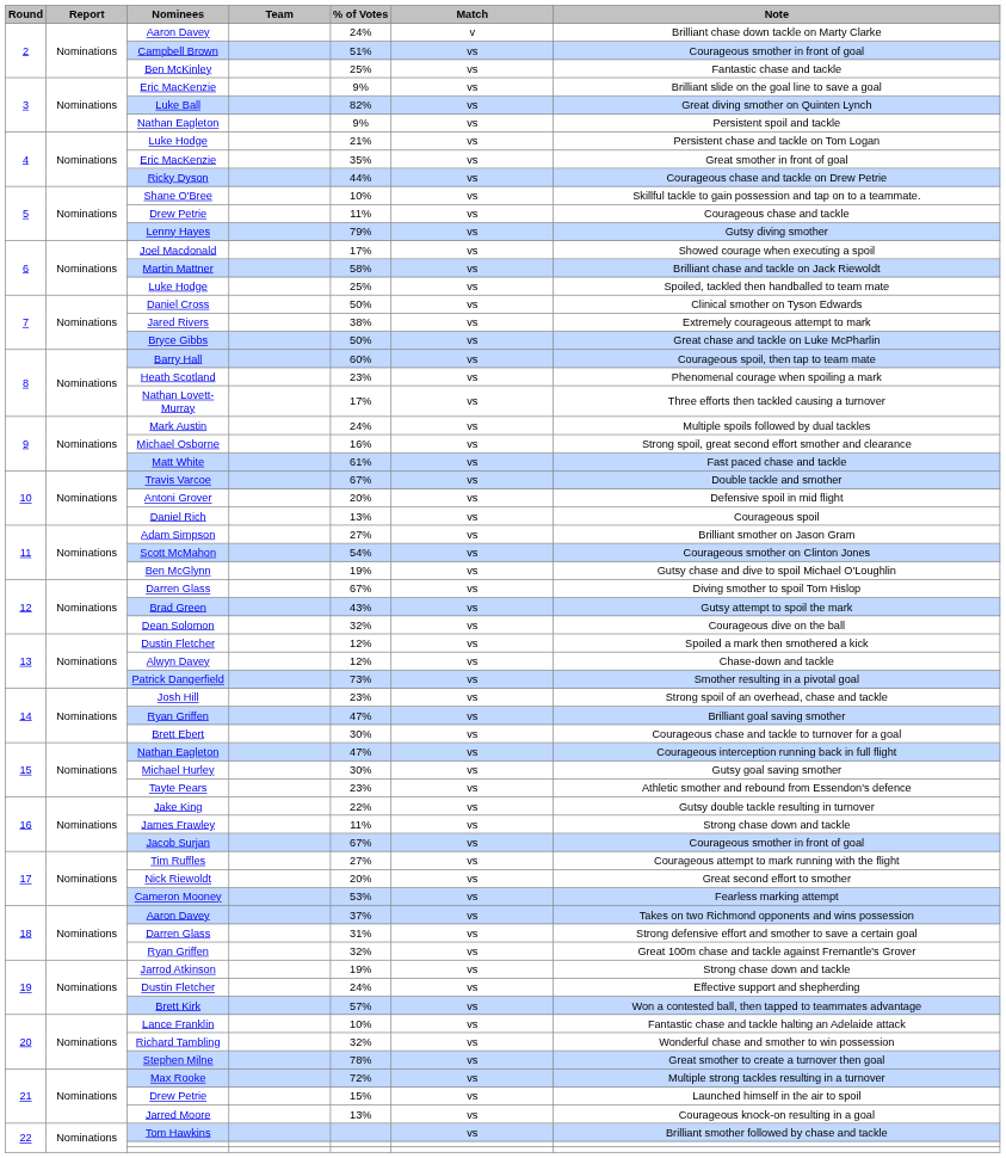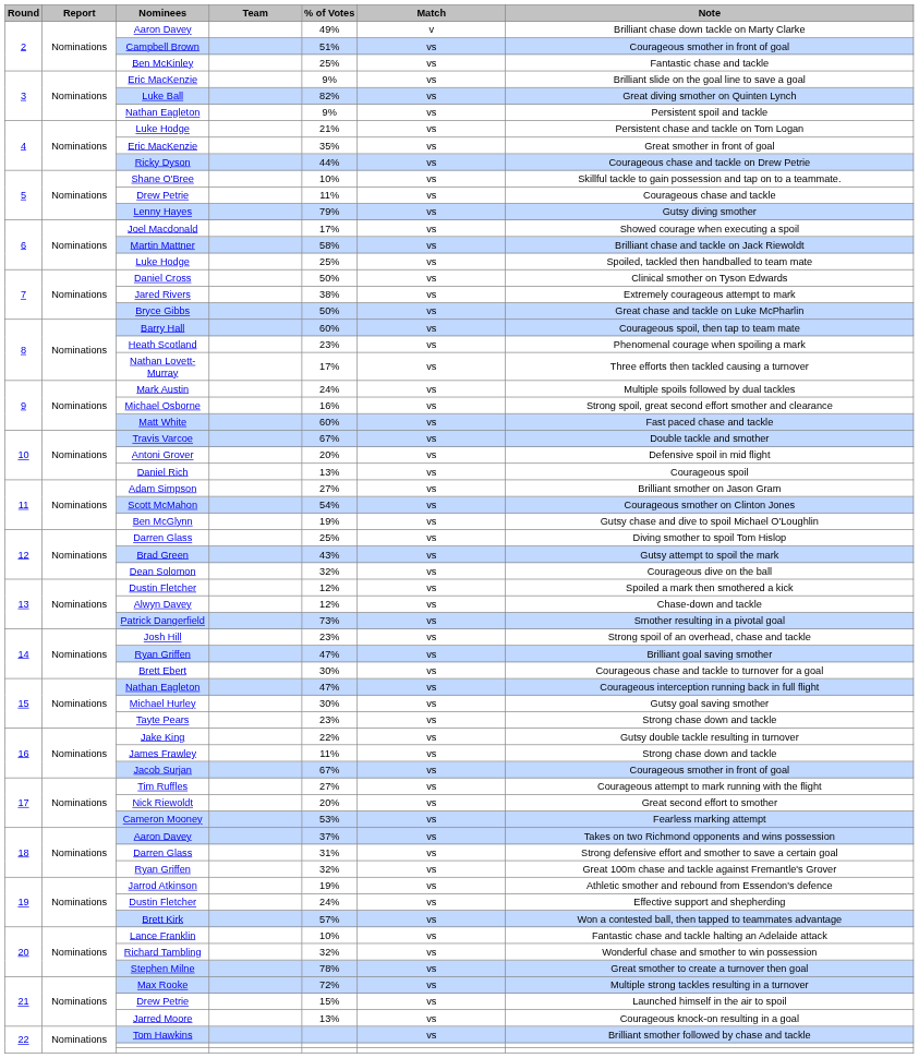2 / Aaron Davey | % of Votes: 24% -> 49%
Matt White | % of Votes: 61% -> 60%
12 / Darren Glass | % of Votes: 67% -> 25%
Tayte Pears | Note: Athletic smother and rebound from Essendon's defence -> Strong chase down and tackle
Jarrod Atkinson | Note: Strong chase down and tackle -> Athletic smother and rebound from Essendon's defence
